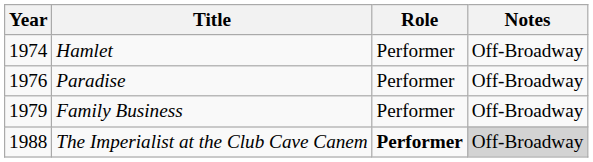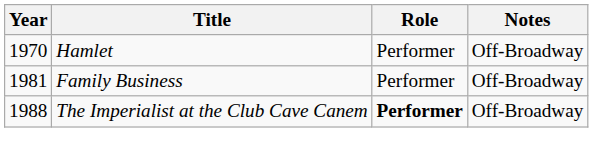Hamlet | Year: 1974 -> 1970
- row: 1976 | Paradise | Performer | Off-Broadway
Family Business | Year: 1979 -> 1981
The Imperialist at the Club Cave Canem | Notes: lightgrey background -> no background
